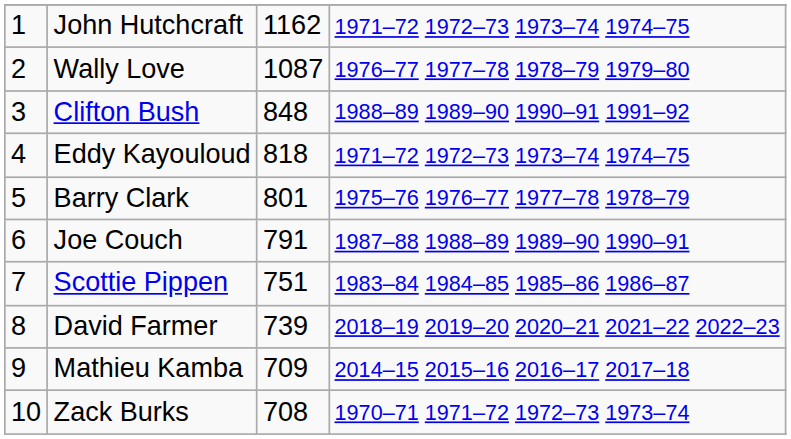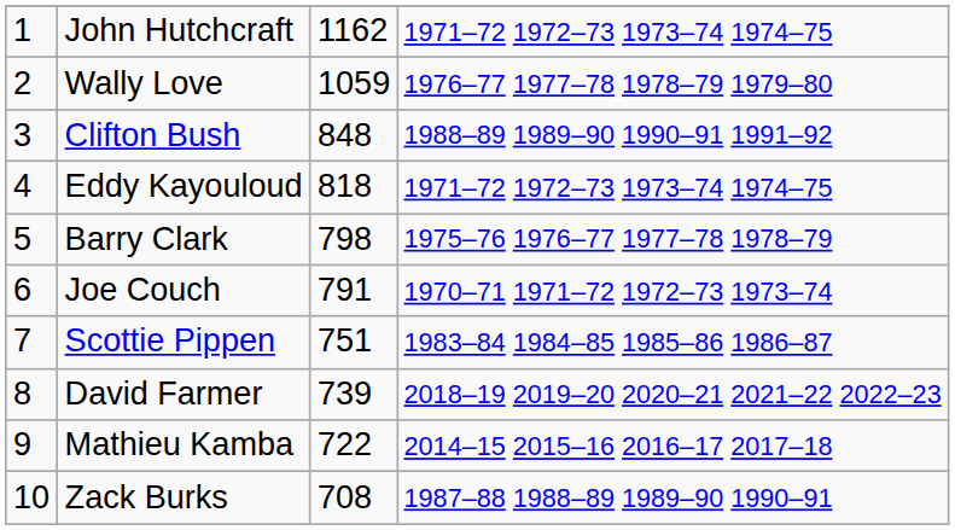Wally Love | column 3: 1087 -> 1059
Barry Clark | column 3: 801 -> 798
Joe Couch | column 4: 1987–88 1988–89 1989–90 1990–91 -> 1970–71 1971–72 1972–73 1973–74
Mathieu Kamba | column 3: 709 -> 722
Zack Burks | column 4: 1970–71 1971–72 1972–73 1973–74 -> 1987–88 1988–89 1989–90 1990–91
